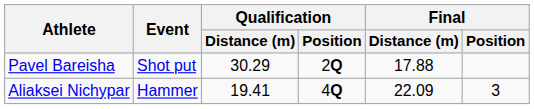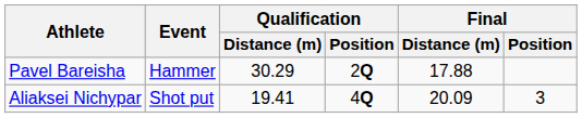Pavel Bareisha | Event: Shot put -> Hammer
Aliaksei Nichypar | Event: Hammer -> Shot put
Aliaksei Nichypar | Final / Distance (m): 22.09 -> 20.09
